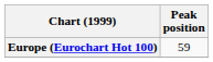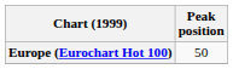Europe (Eurochart Hot 100) | Peak position: 59 -> 50
